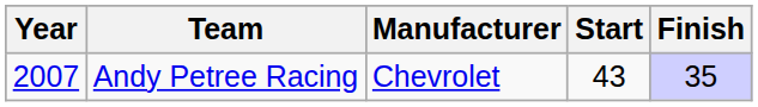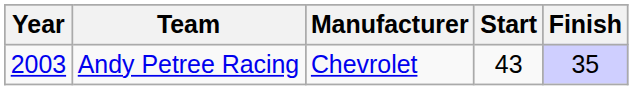Andy Petree Racing | Year: 2007 -> 2003
